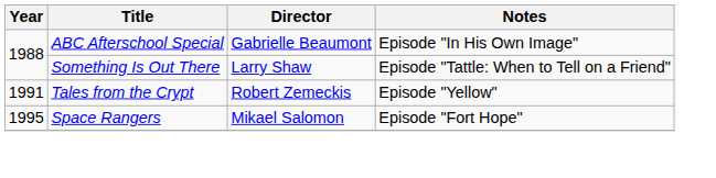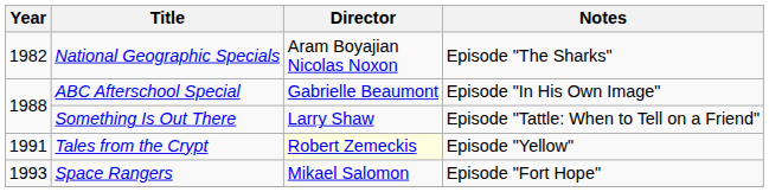+ row: 1982 | National Geographic Specials | Aram Boyajian Nicolas Noxon | Episode "The Sharks"
Tales from the Crypt | Director: no background -> lightyellow background
Space Rangers | Year: 1995 -> 1993
